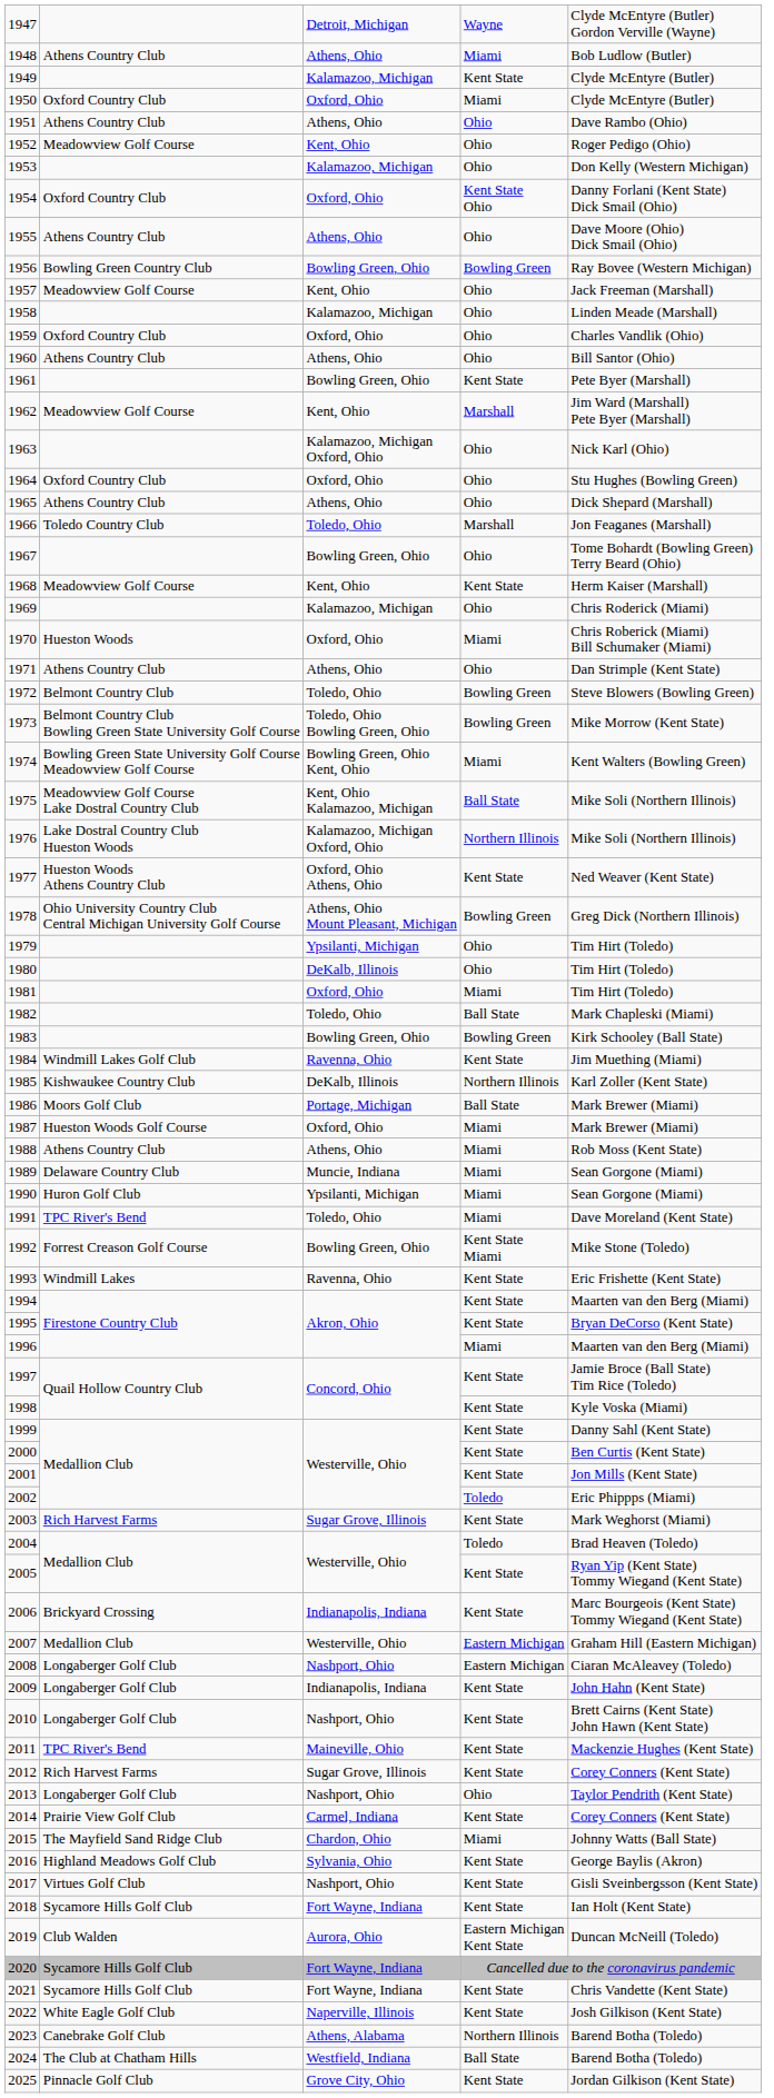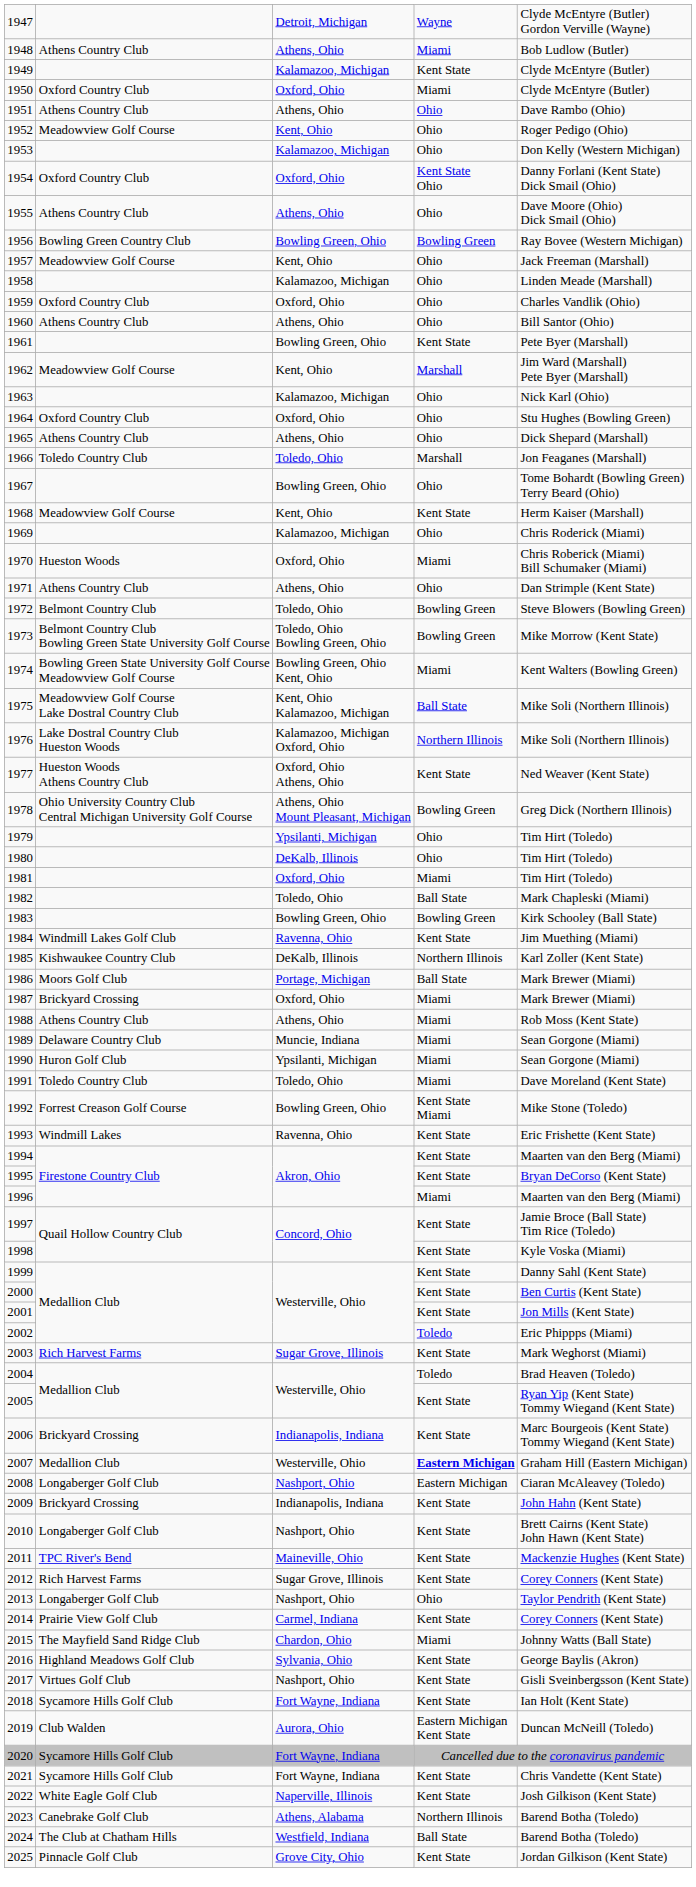1963 | column 3: Kalamazoo, Michigan Oxford, Ohio -> Kalamazoo, Michigan
1987 | column 2: Hueston Woods Golf Course -> Brickyard Crossing
1991 | column 2: TPC River's Bend -> Toledo Country Club
2007 | column 4: normal -> bold
2009 | column 2: Longaberger Golf Club -> Brickyard Crossing
